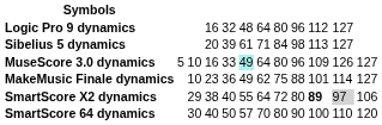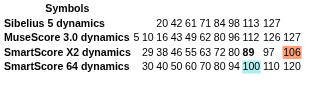- row: Logic Pro 9 dynamics | 16 | 32 | 48 | 64 | 80 | 96 | 112 | 127
Sibelius 5 dynamics | column 5: 39 -> 42
MuseScore 3.0 dynamics | column 5: 33 -> 43
MuseScore 3.0 dynamics | column 6: paleturquoise background -> no background
MuseScore 3.0 dynamics | column 7: 64 -> 62
MuseScore 3.0 dynamics | column 10: 109 -> 112
- row: MakeMusic Finale dynamics | 10 | 23 | 36 | 49 | 62 | 75 | 88 | 101 | 114 | 127
SmartScore X2 dynamics | column 5: 40 -> 46
SmartScore X2 dynamics | column 7: 64 -> 63
SmartScore X2 dynamics | column 11: lightgrey background -> no background
SmartScore X2 dynamics | column 12: no background -> lightsalmon background
SmartScore 64 dynamics | column 6: 57 -> 60
SmartScore 64 dynamics | column 9: 90 -> 94
SmartScore 64 dynamics | column 10: no background -> paleturquoise background
